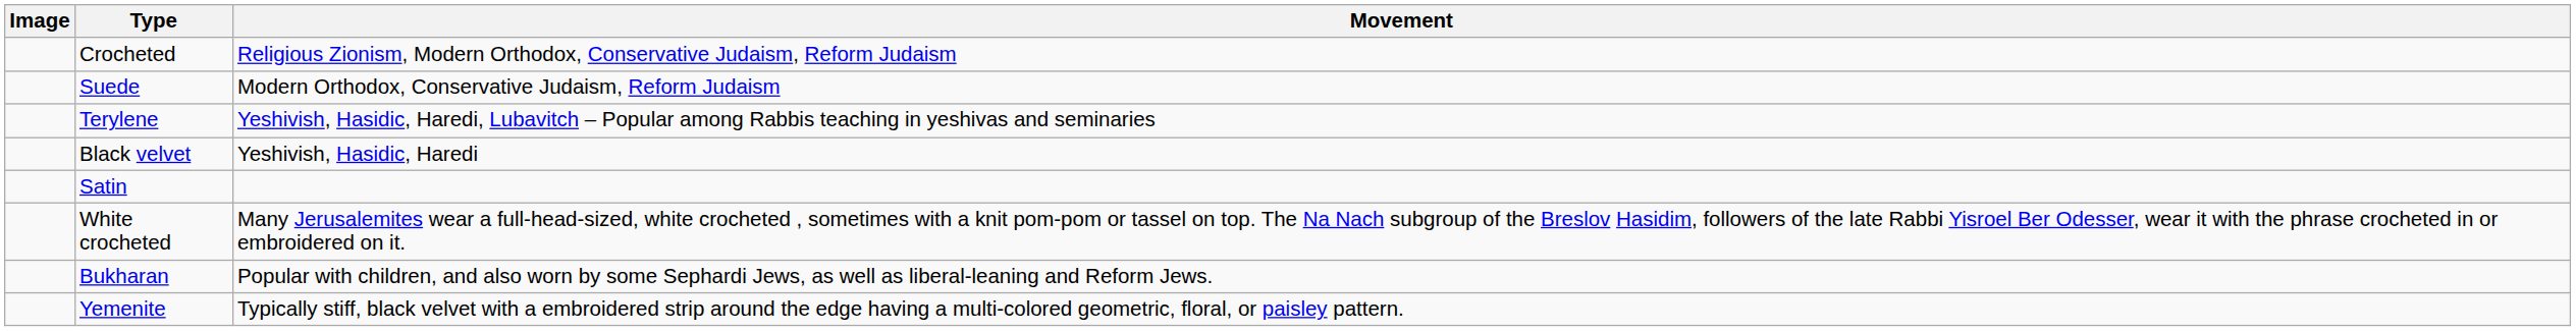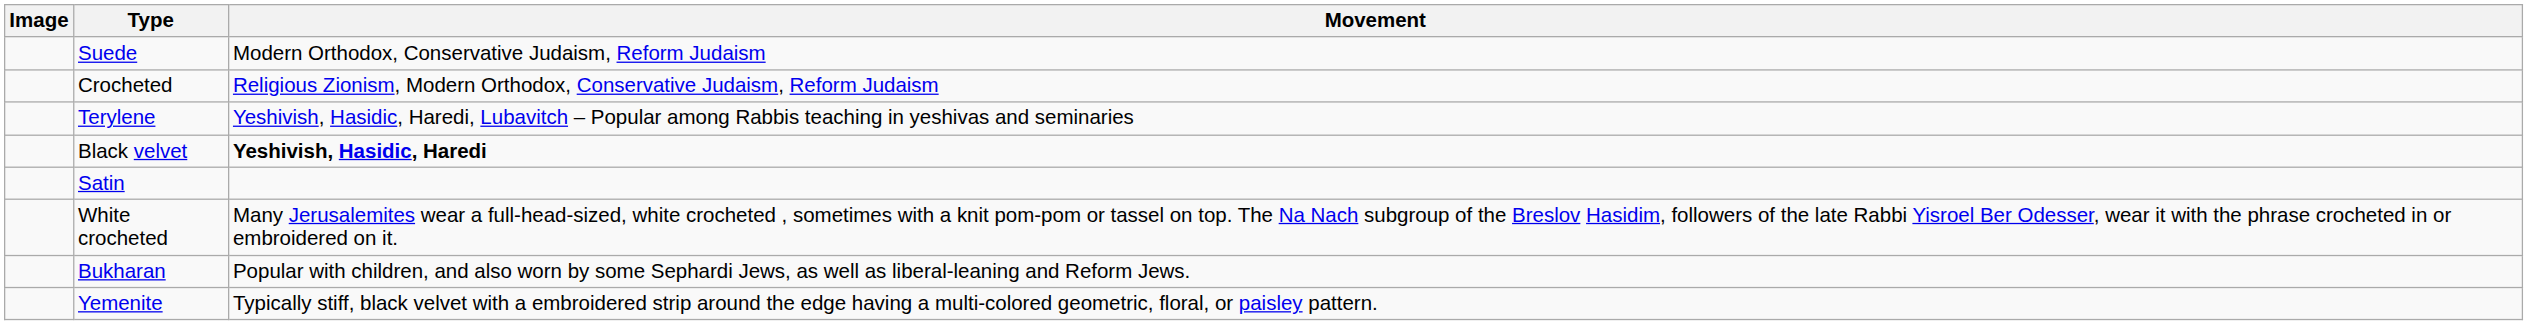rows swapped: Crocheted <-> Suede
Black velvet | Movement: normal -> bold
